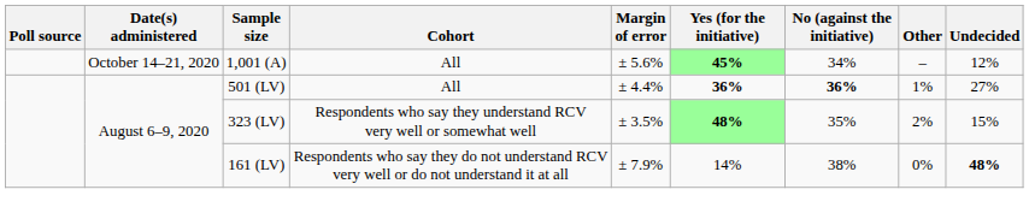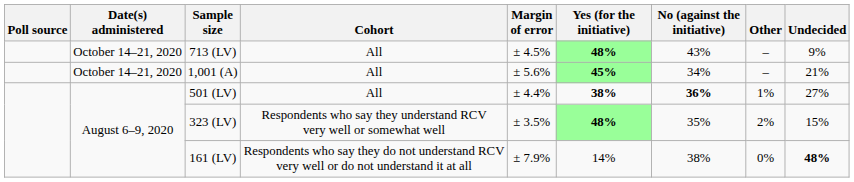+ row: October 14–21, 2020 | 713 (LV) | All | ± 4.5% | 48% | 43% | – | 9%
1,001 (A) | Undecided: 12% -> 21%
501 (LV) | Yes (for the initiative): 36% -> 38%
